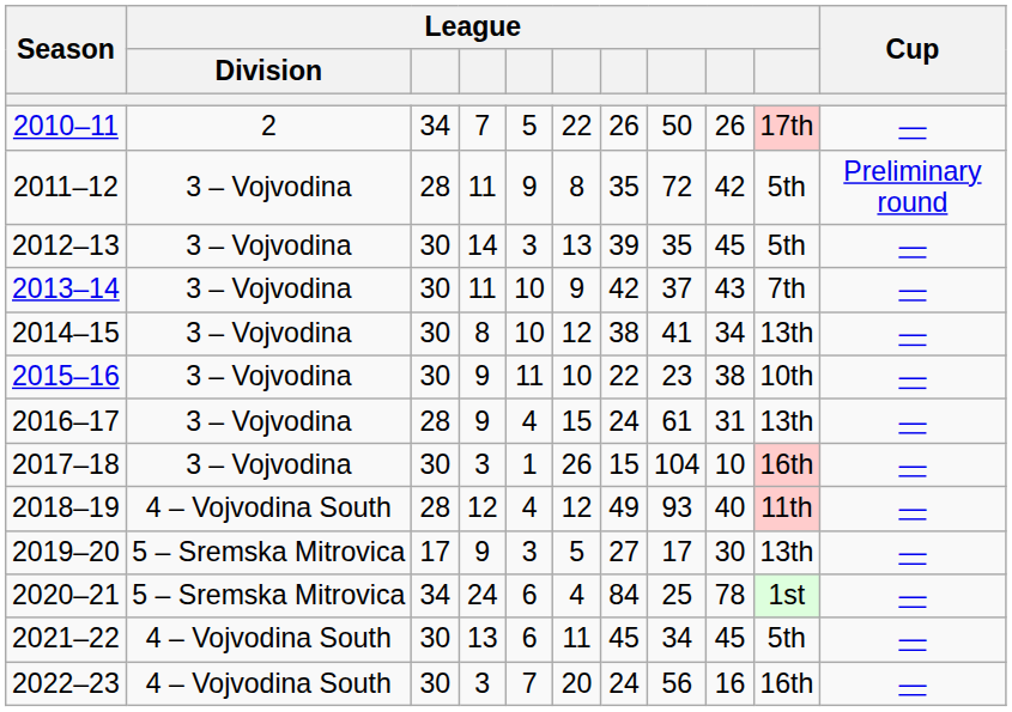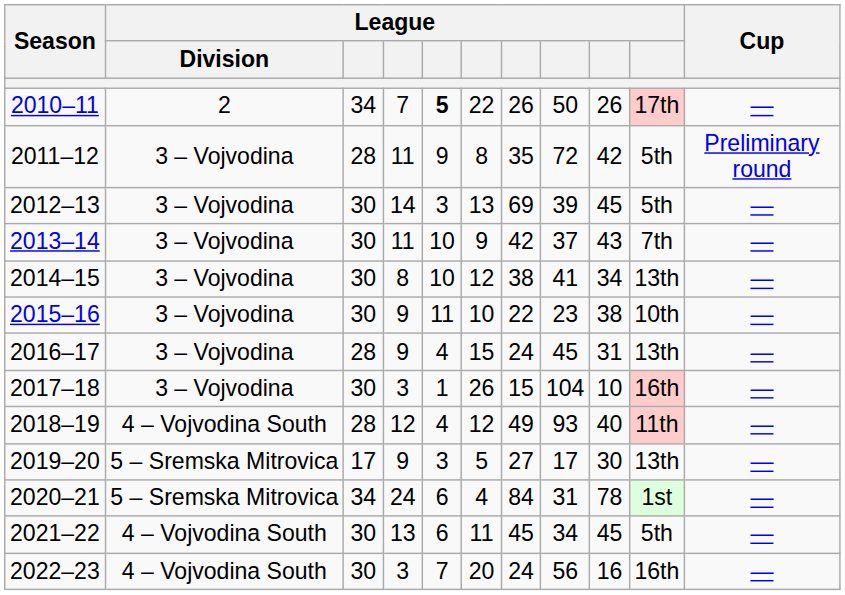2010–11 | column 5: normal -> bold
2012–13 | column 7: 39 -> 69
2012–13 | column 8: 35 -> 39
2016–17 | column 8: 61 -> 45
2020–21 | column 8: 25 -> 31
